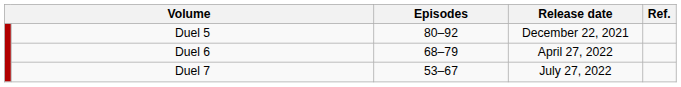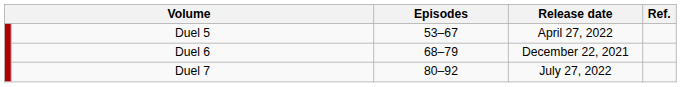Duel 5 | Episodes: 80–92 -> 53–67
Duel 5 | Release date: December 22, 2021 -> April 27, 2022
Duel 6 | Release date: April 27, 2022 -> December 22, 2021
Duel 7 | Episodes: 53–67 -> 80–92
